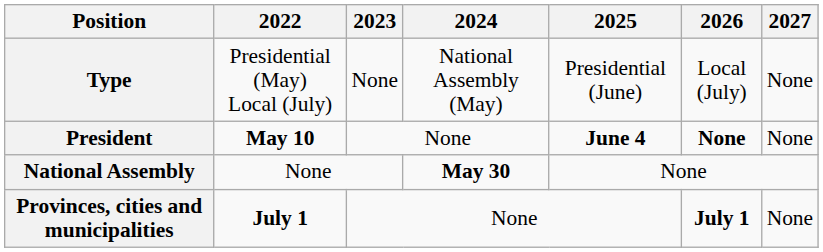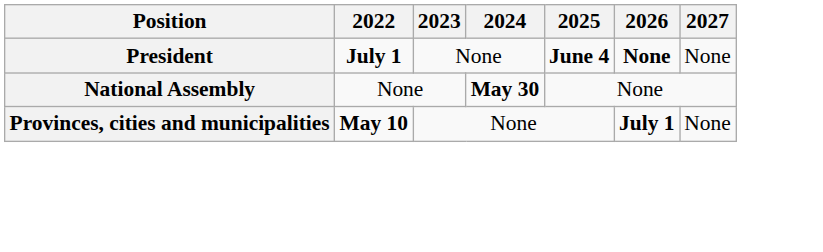- row: Type | Presidential (May) Local (July) | None | National Assembly (May) | Presidential (June) | Local (July) | None
President | 2022: May 10 -> July 1
Provinces, cities and municipalities | 2022: July 1 -> May 10
